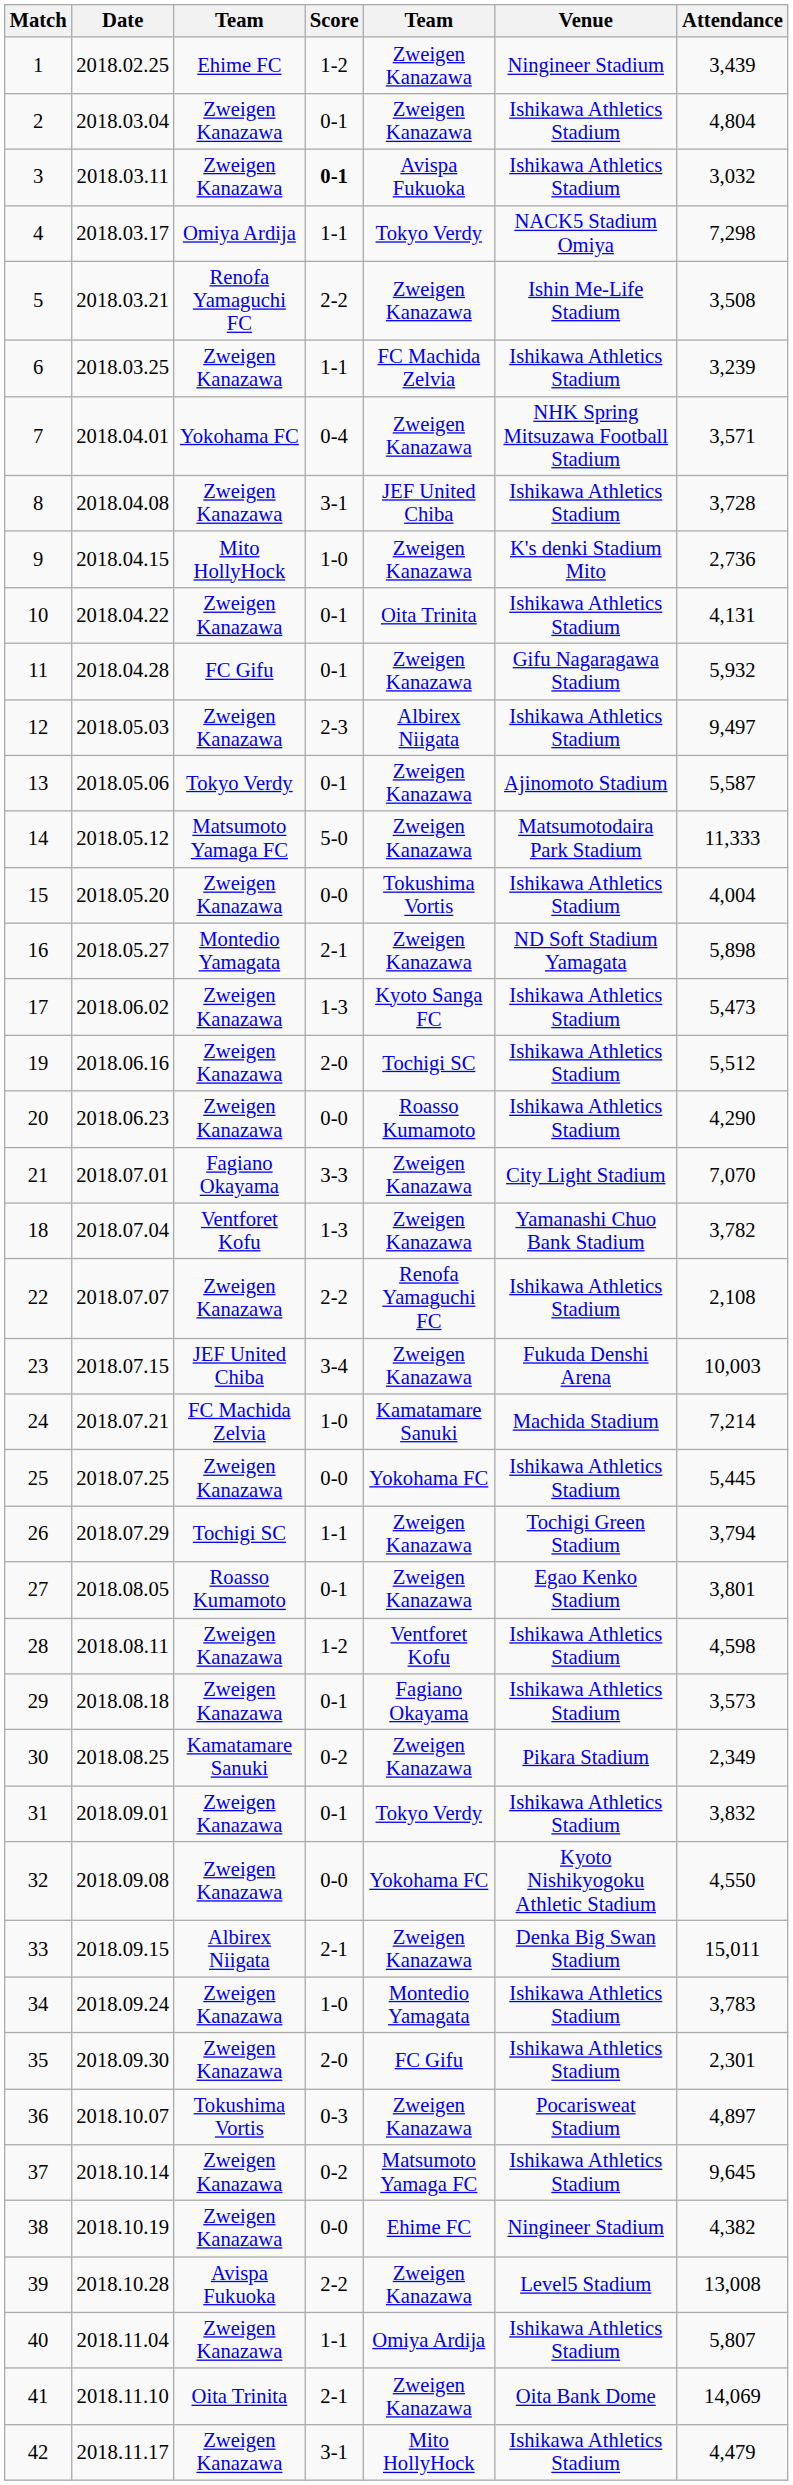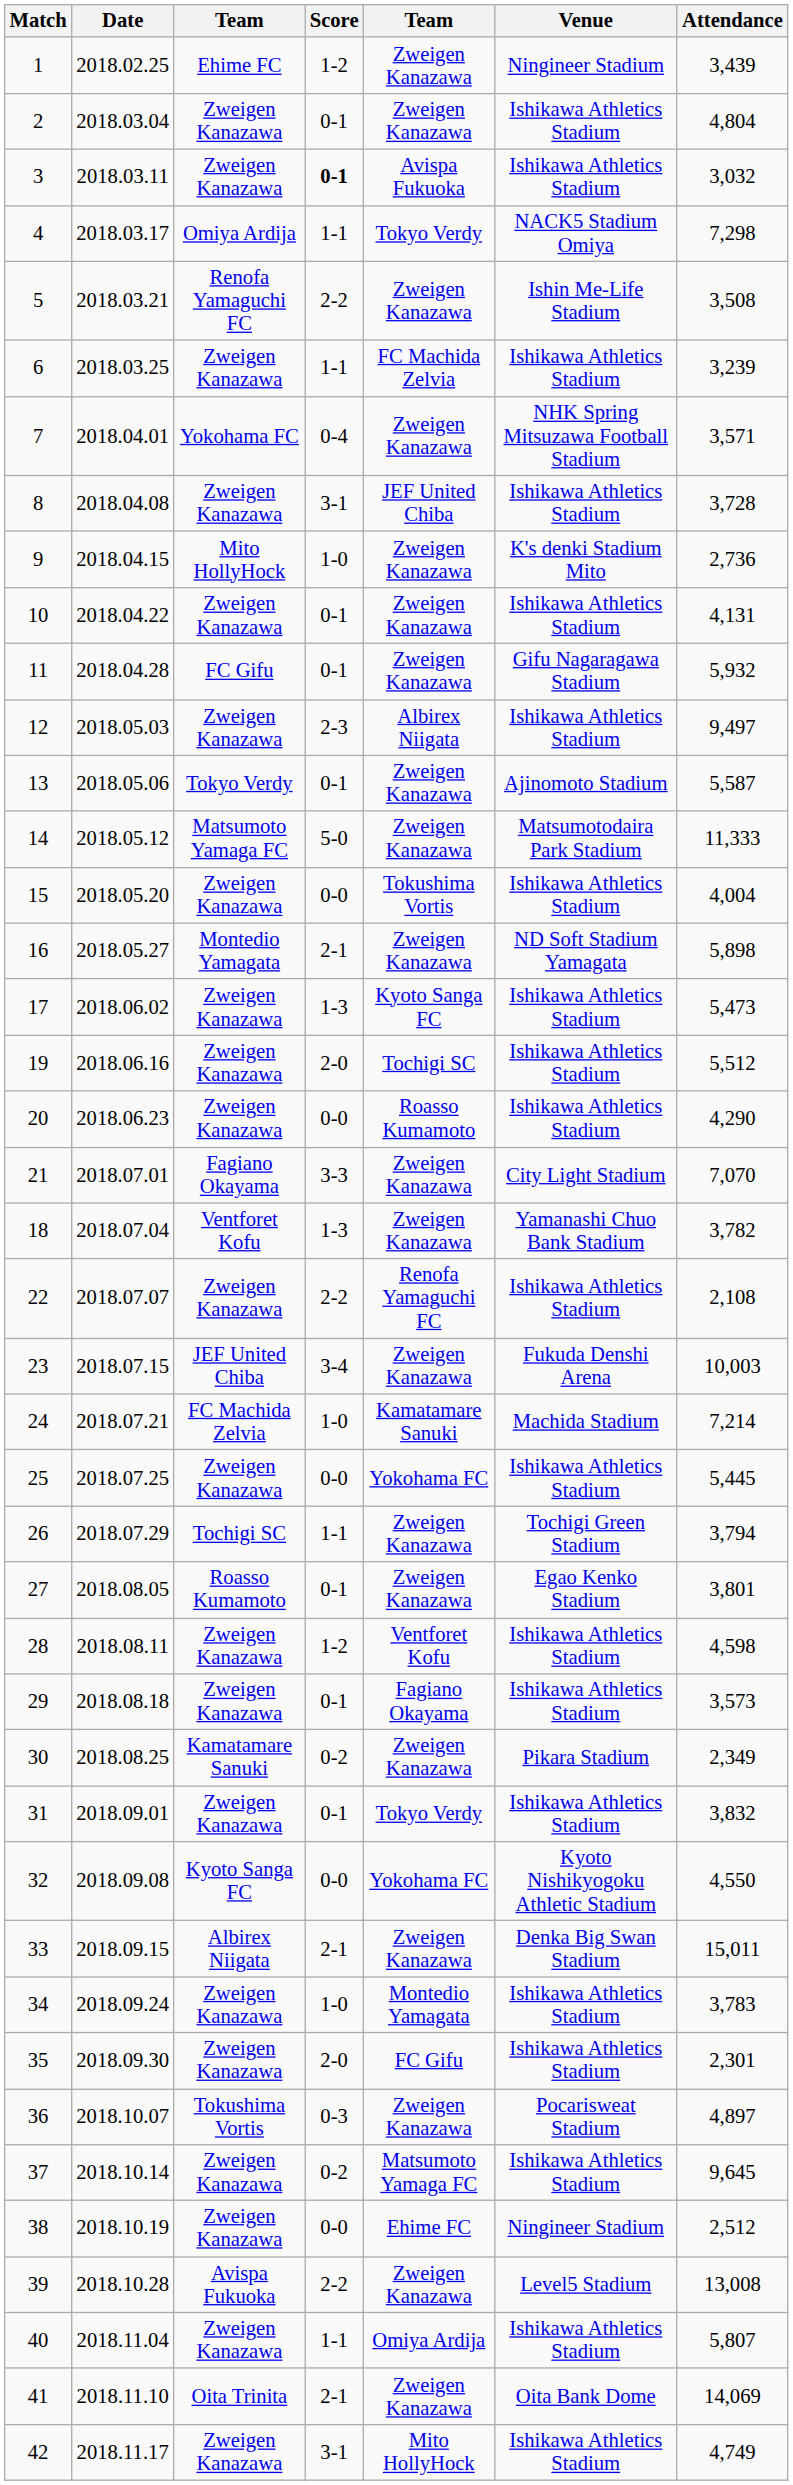10 | column 5: Oita Trinita -> Zweigen Kanazawa
32 | column 3: Zweigen Kanazawa -> Kyoto Sanga FC
38 | Attendance: 4,382 -> 2,512
42 | Attendance: 4,479 -> 4,749
